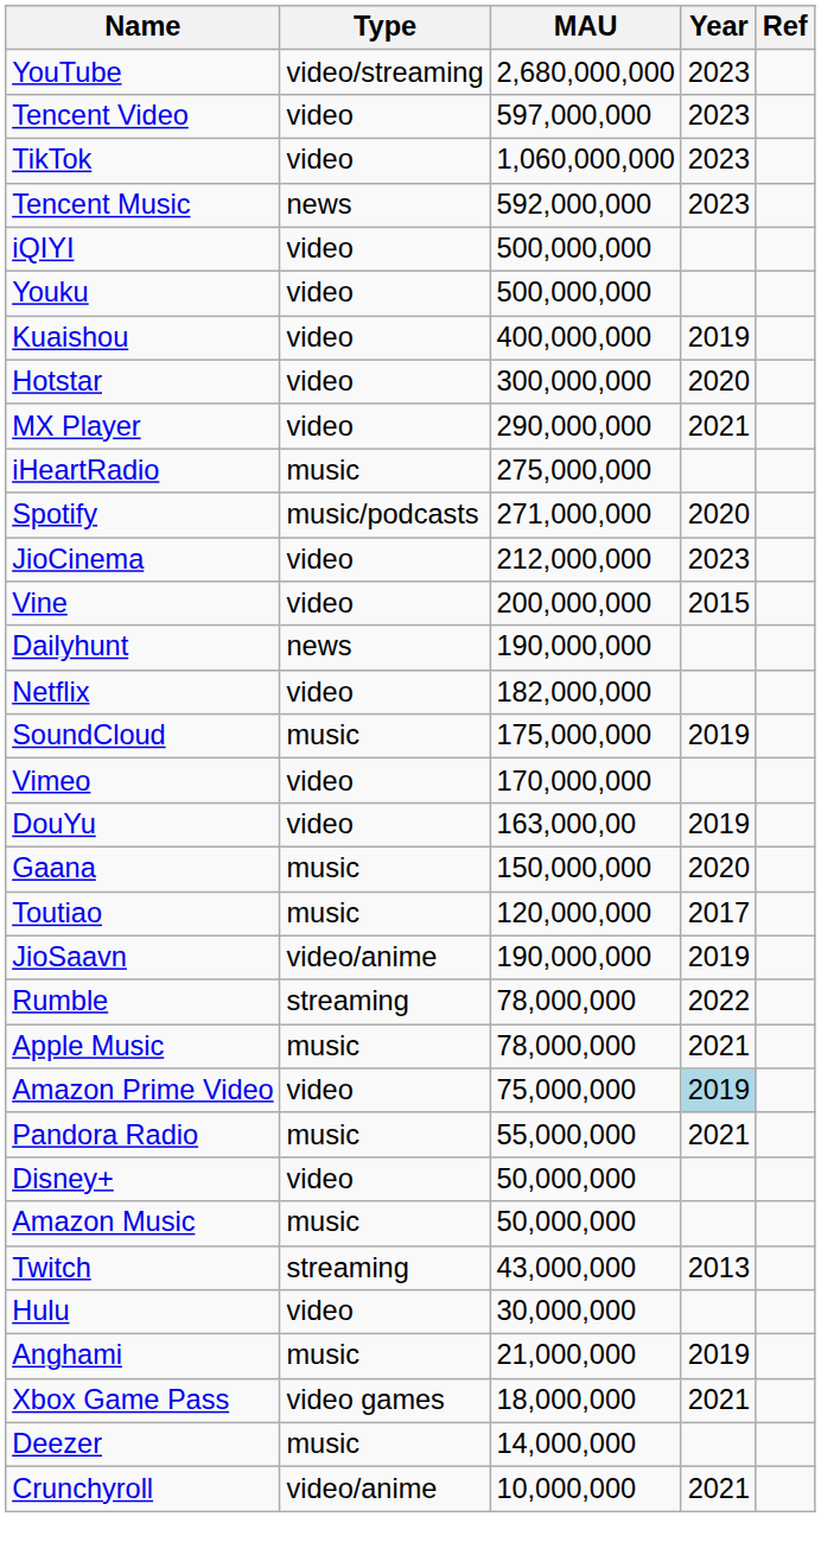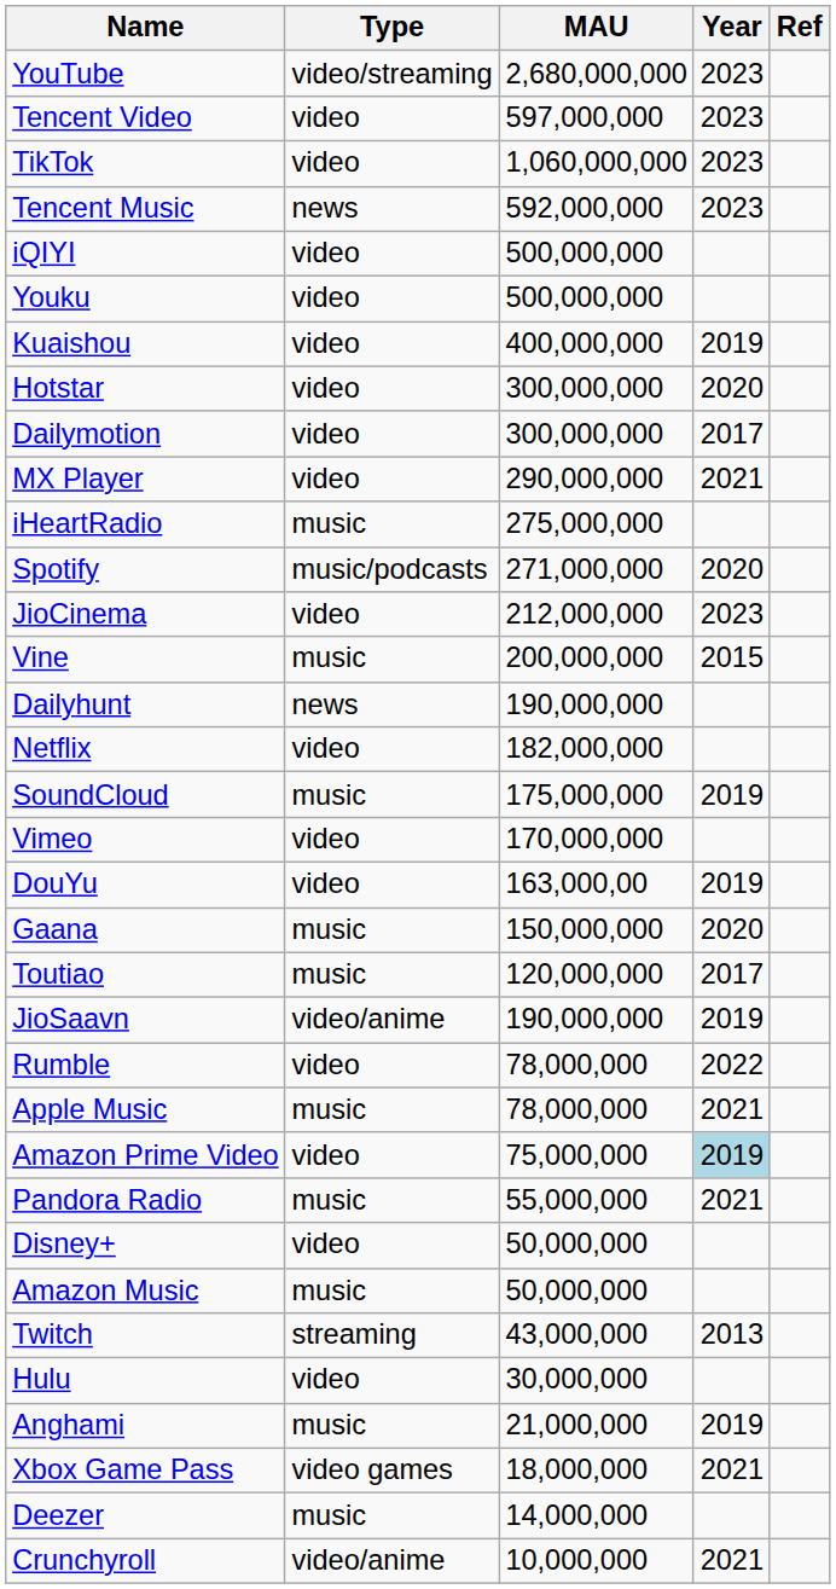+ row: Dailymotion | video | 300,000,000 | 2017
Vine | Type: video -> music
Rumble | Type: streaming -> video
